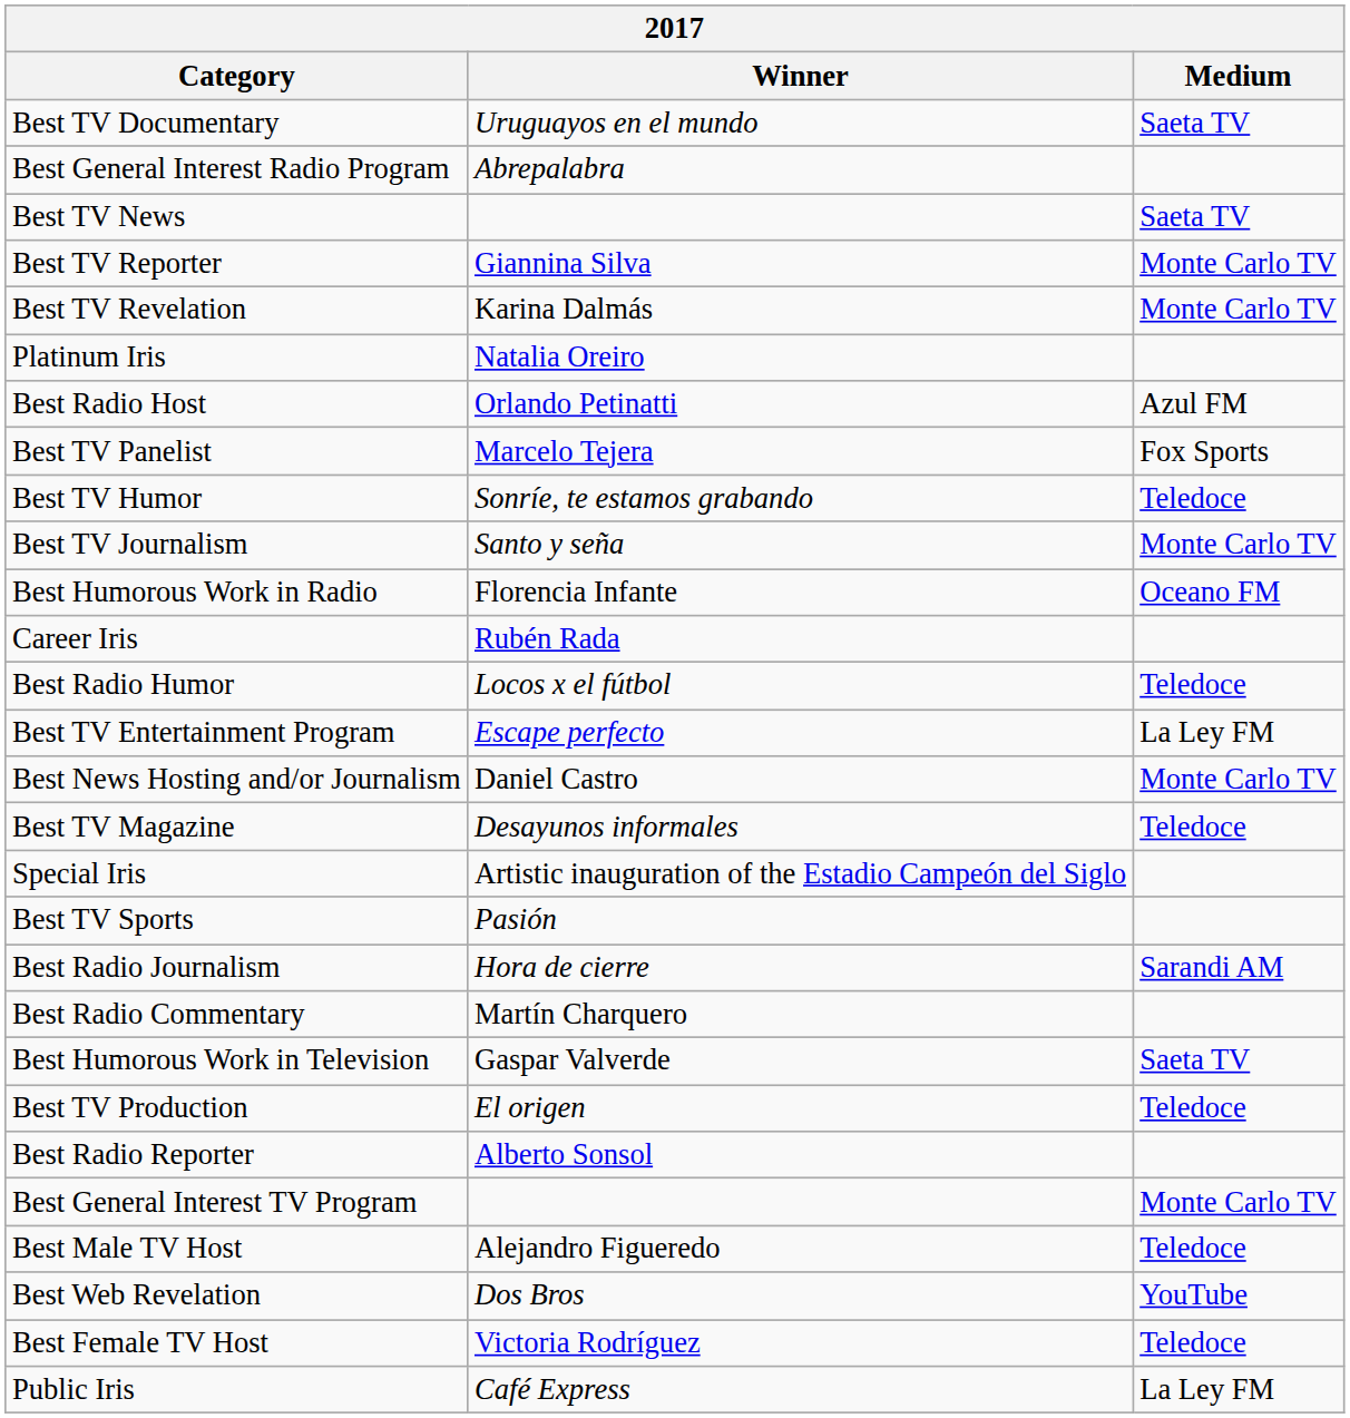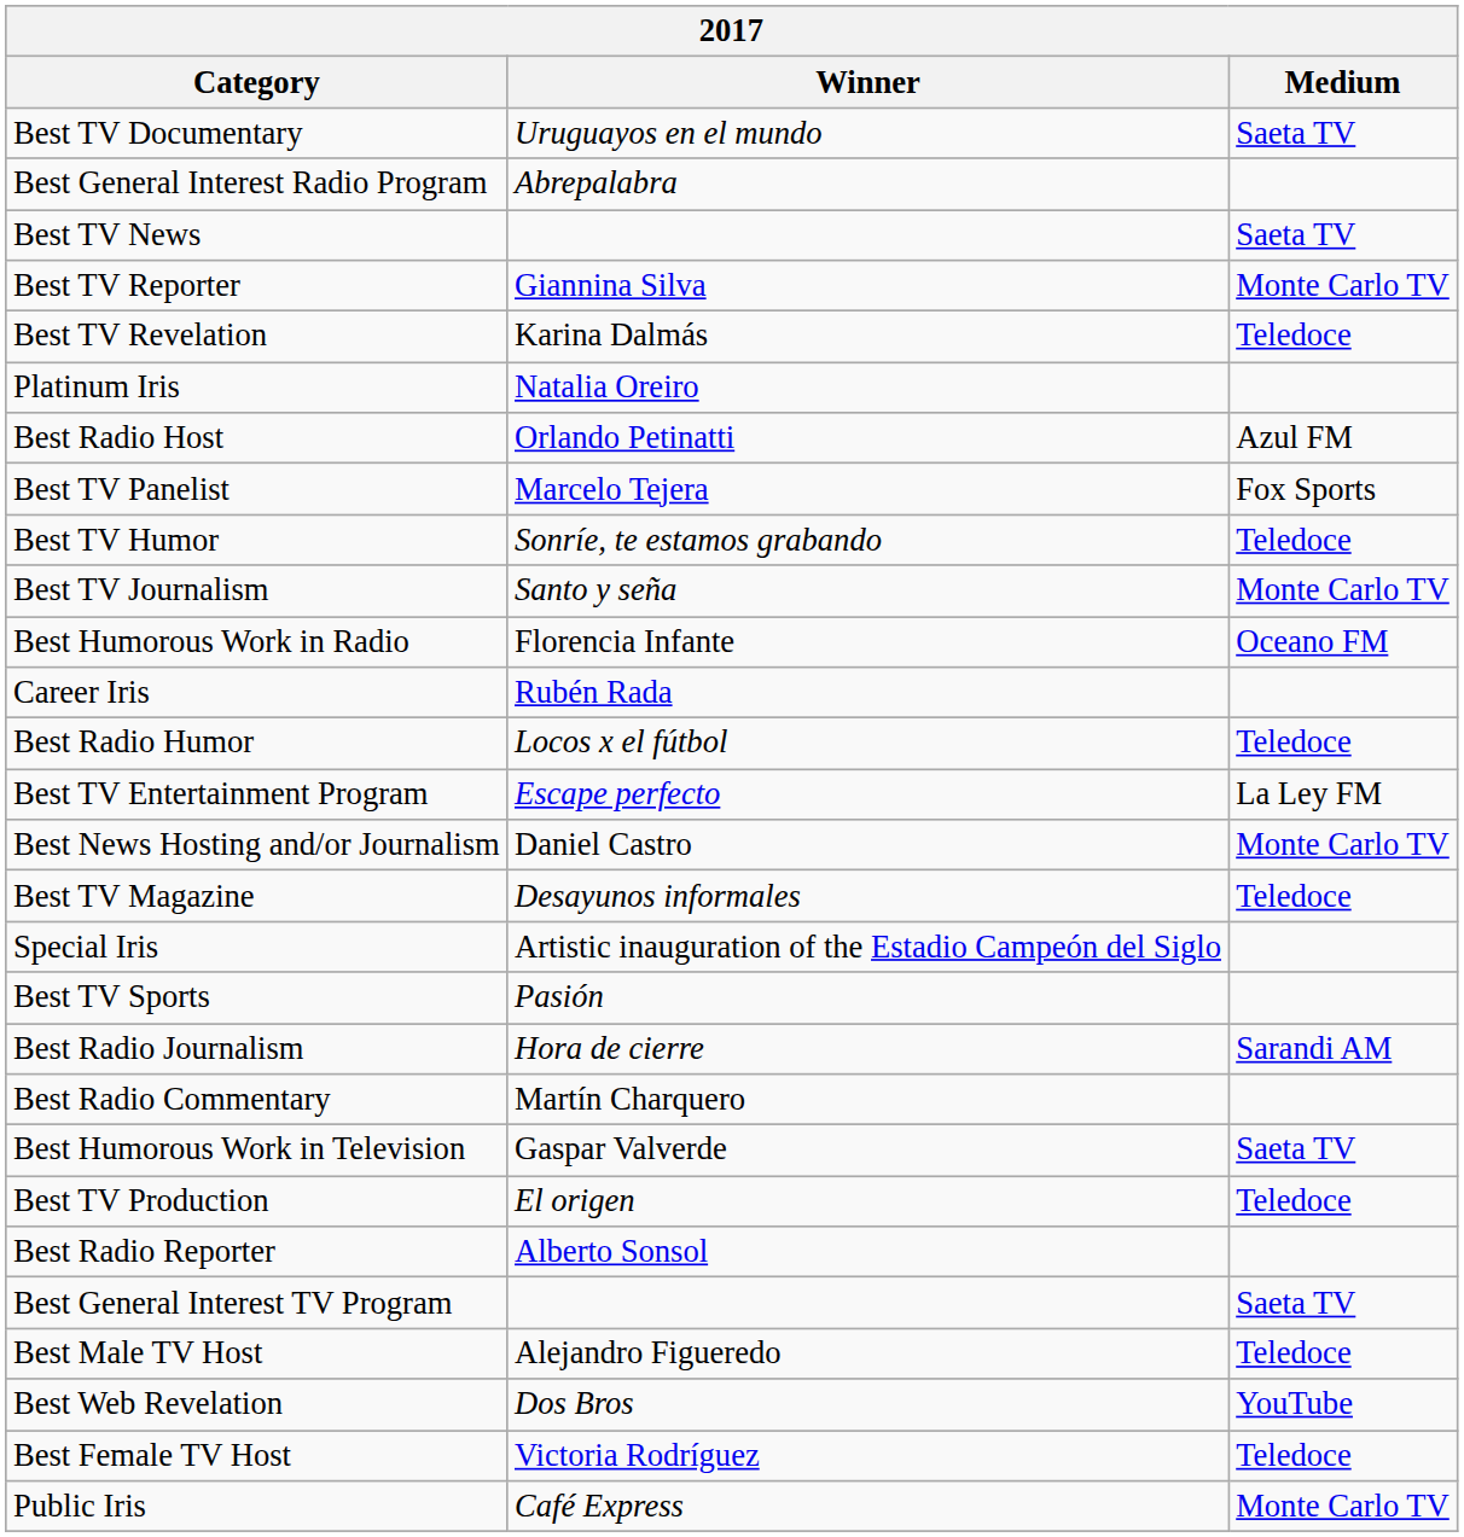Best TV Revelation | Medium: Monte Carlo TV -> Teledoce
Best General Interest TV Program | Medium: Monte Carlo TV -> Saeta TV
Public Iris | Medium: La Ley FM -> Monte Carlo TV
